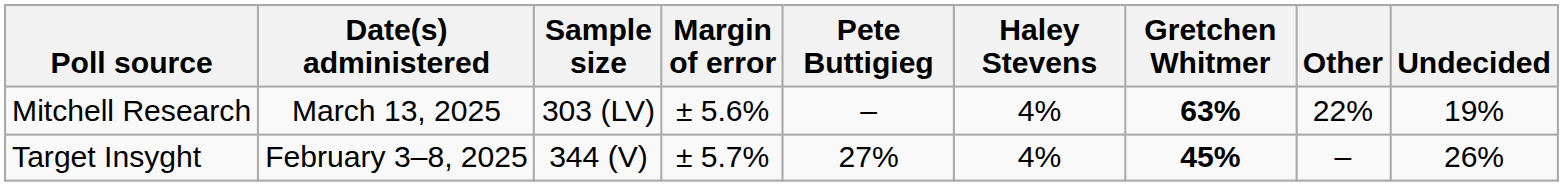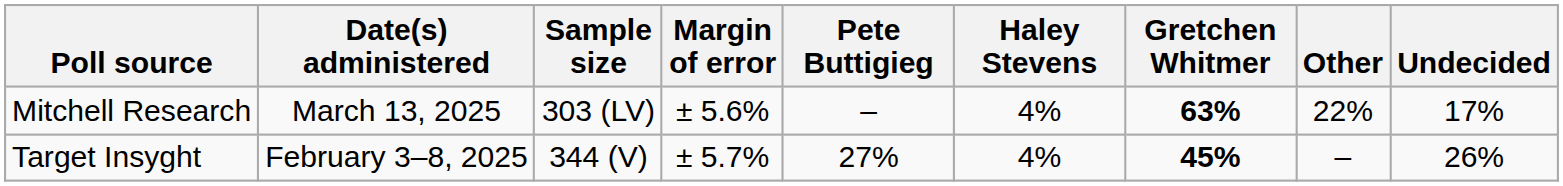Mitchell Research | Undecided: 19% -> 17%
